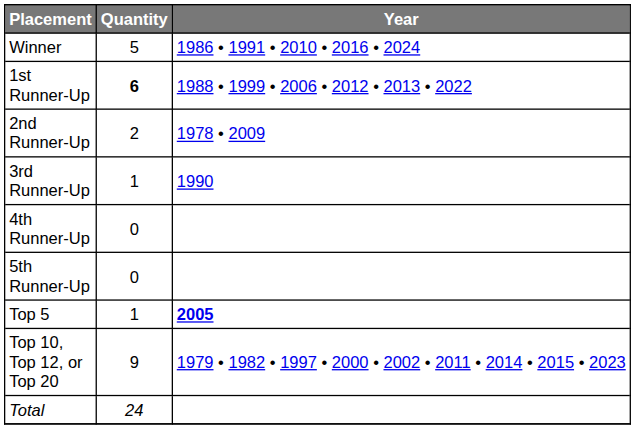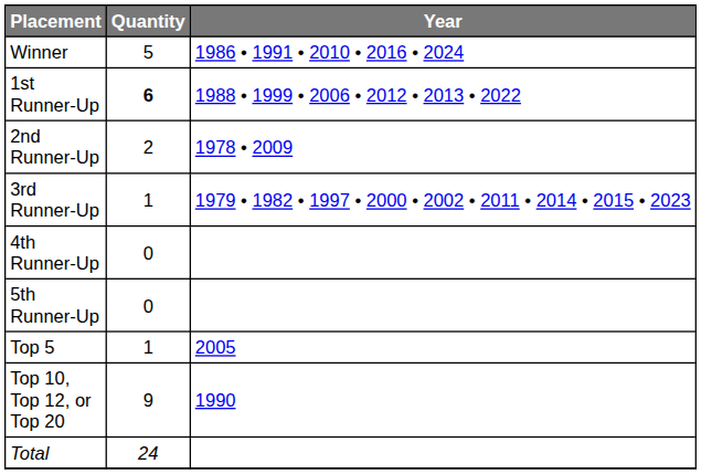3rd Runner-Up | Year: 1990 -> 1979 • 1982 • 1997 • 2000 • 2002 • 2011 • 2014 • 2015 • 2023
Top 5 | Year: bold -> normal
Top 10, Top 12, or Top 20 | Year: 1979 • 1982 • 1997 • 2000 • 2002 • 2011 • 2014 • 2015 • 2023 -> 1990
